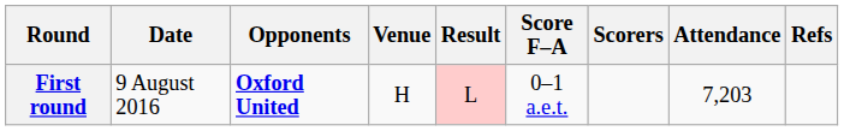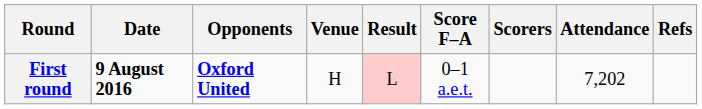First round | Date: normal -> bold
First round | Attendance: 7,203 -> 7,202
